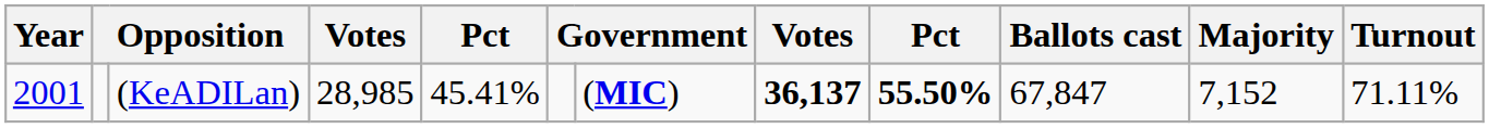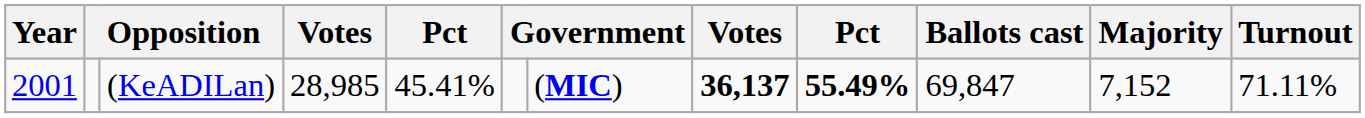(KeADILan) | column 9: 55.50% -> 55.49%
(KeADILan) | Ballots cast: 67,847 -> 69,847
